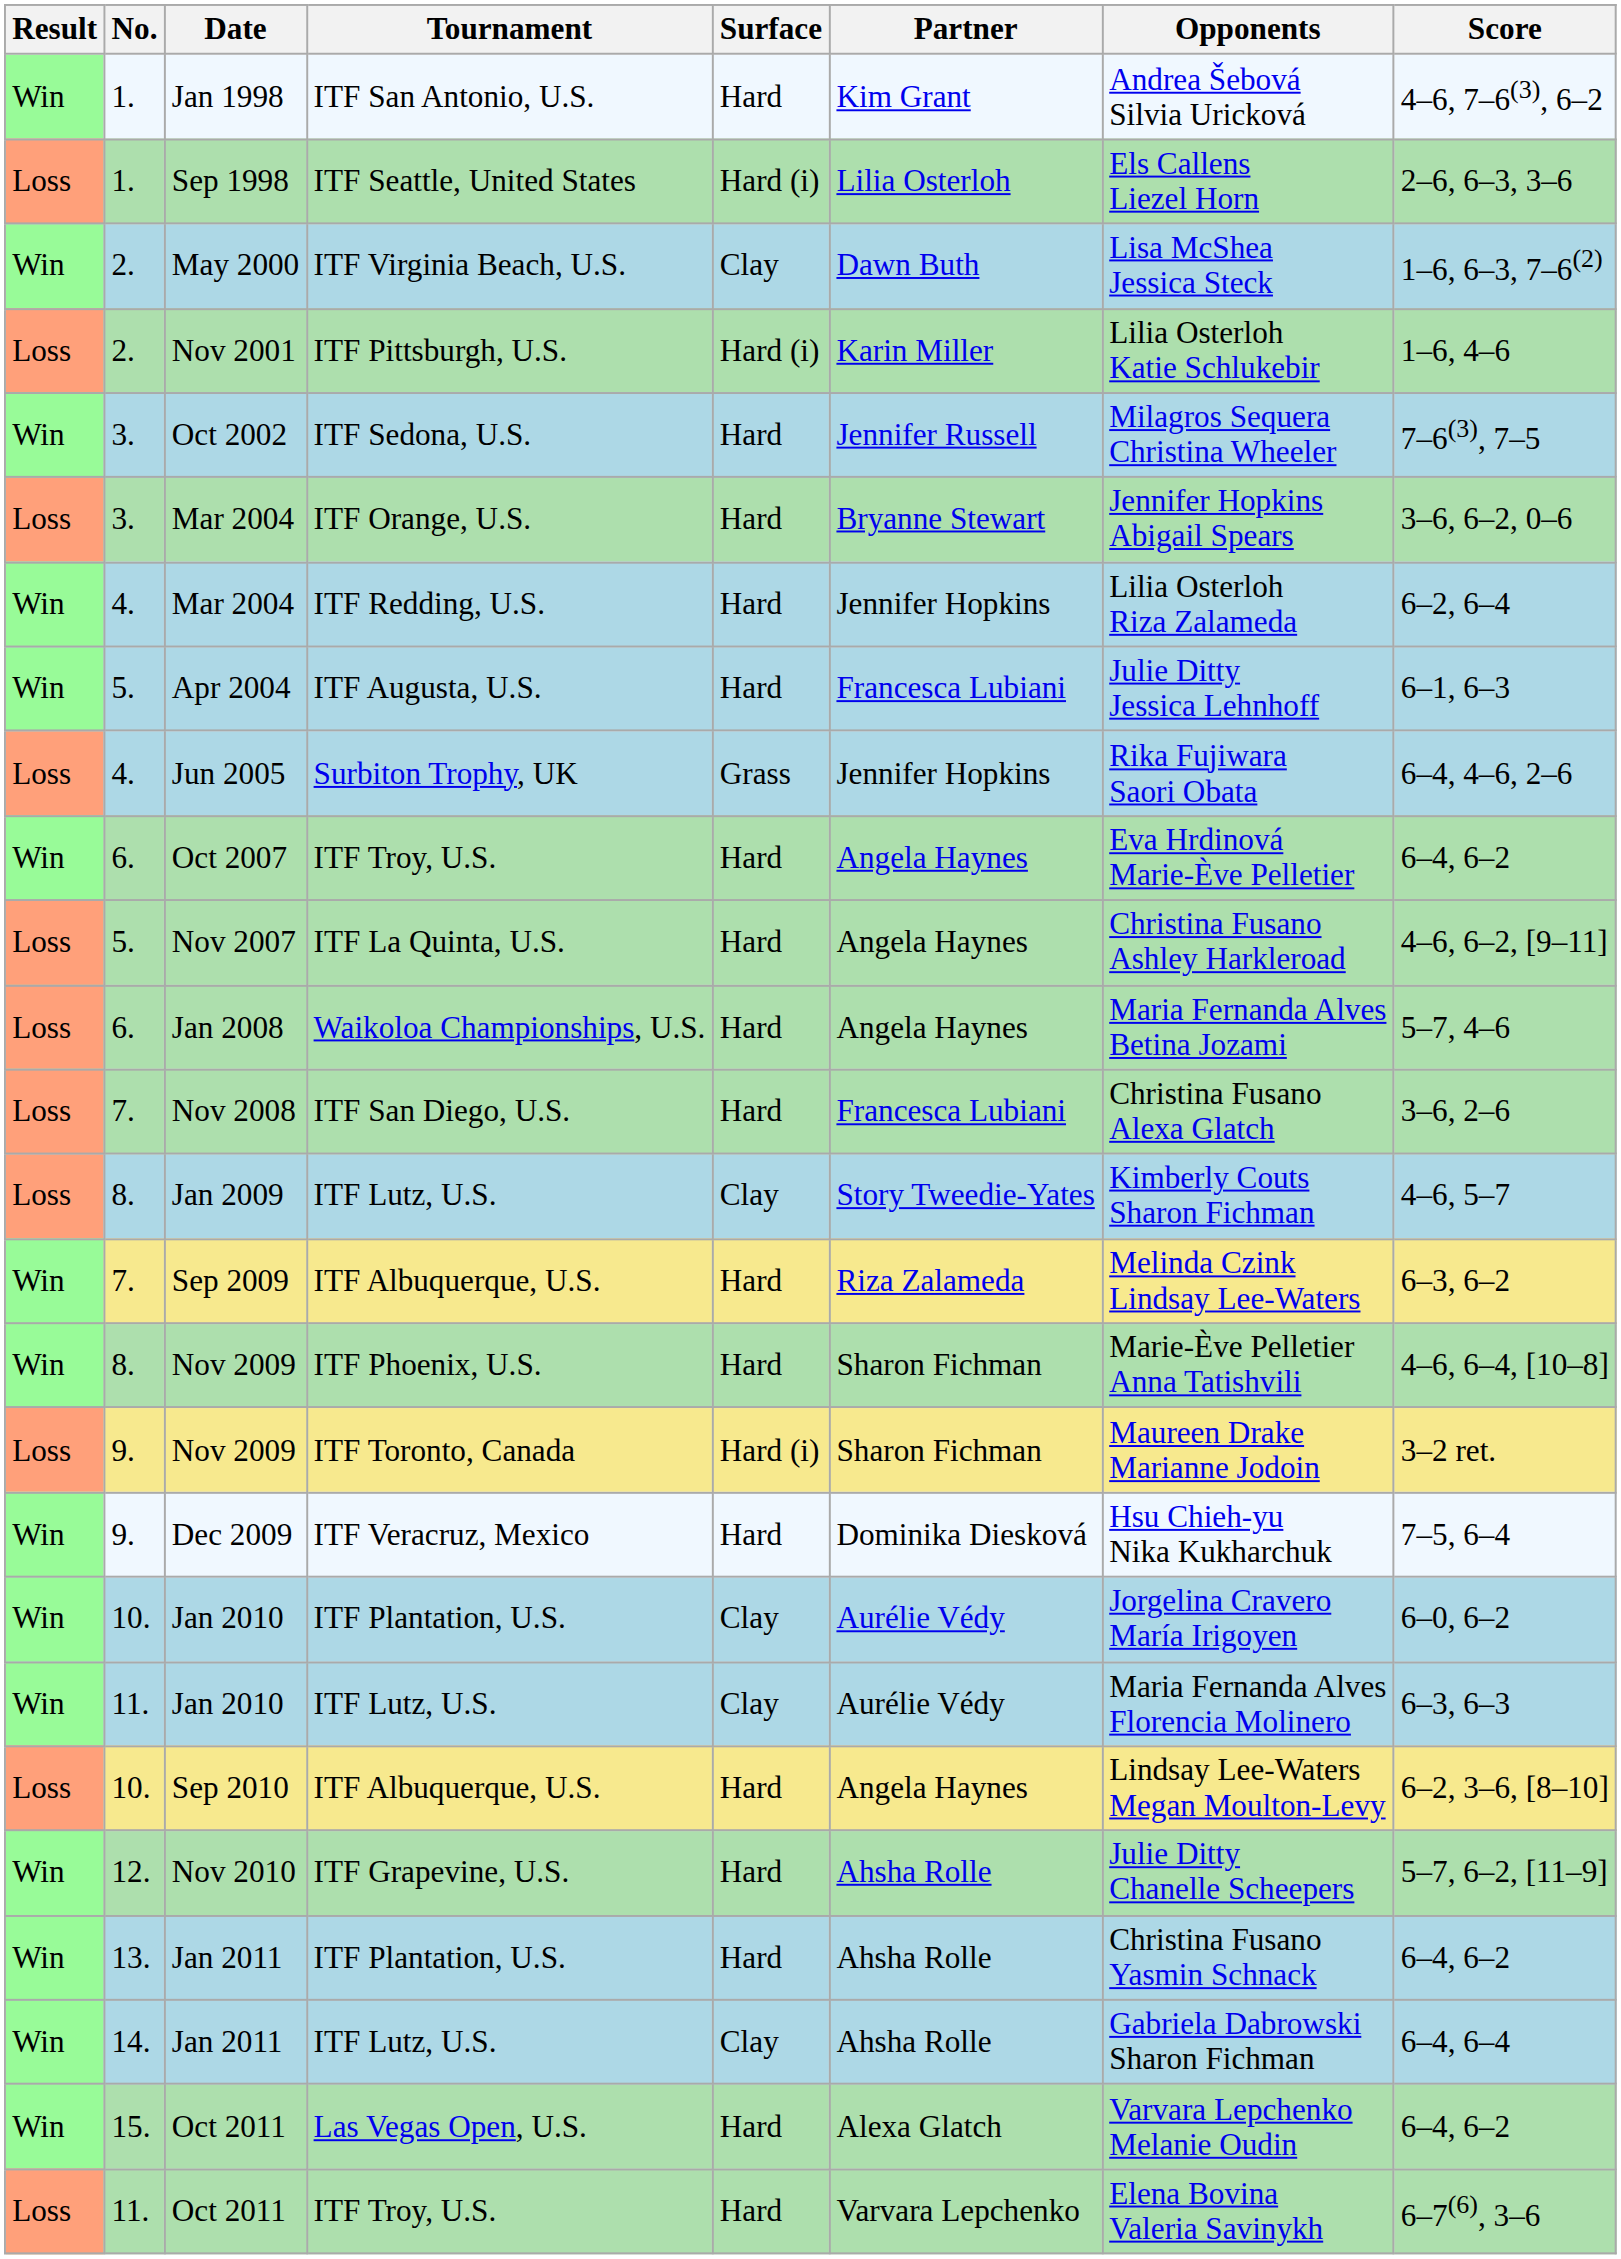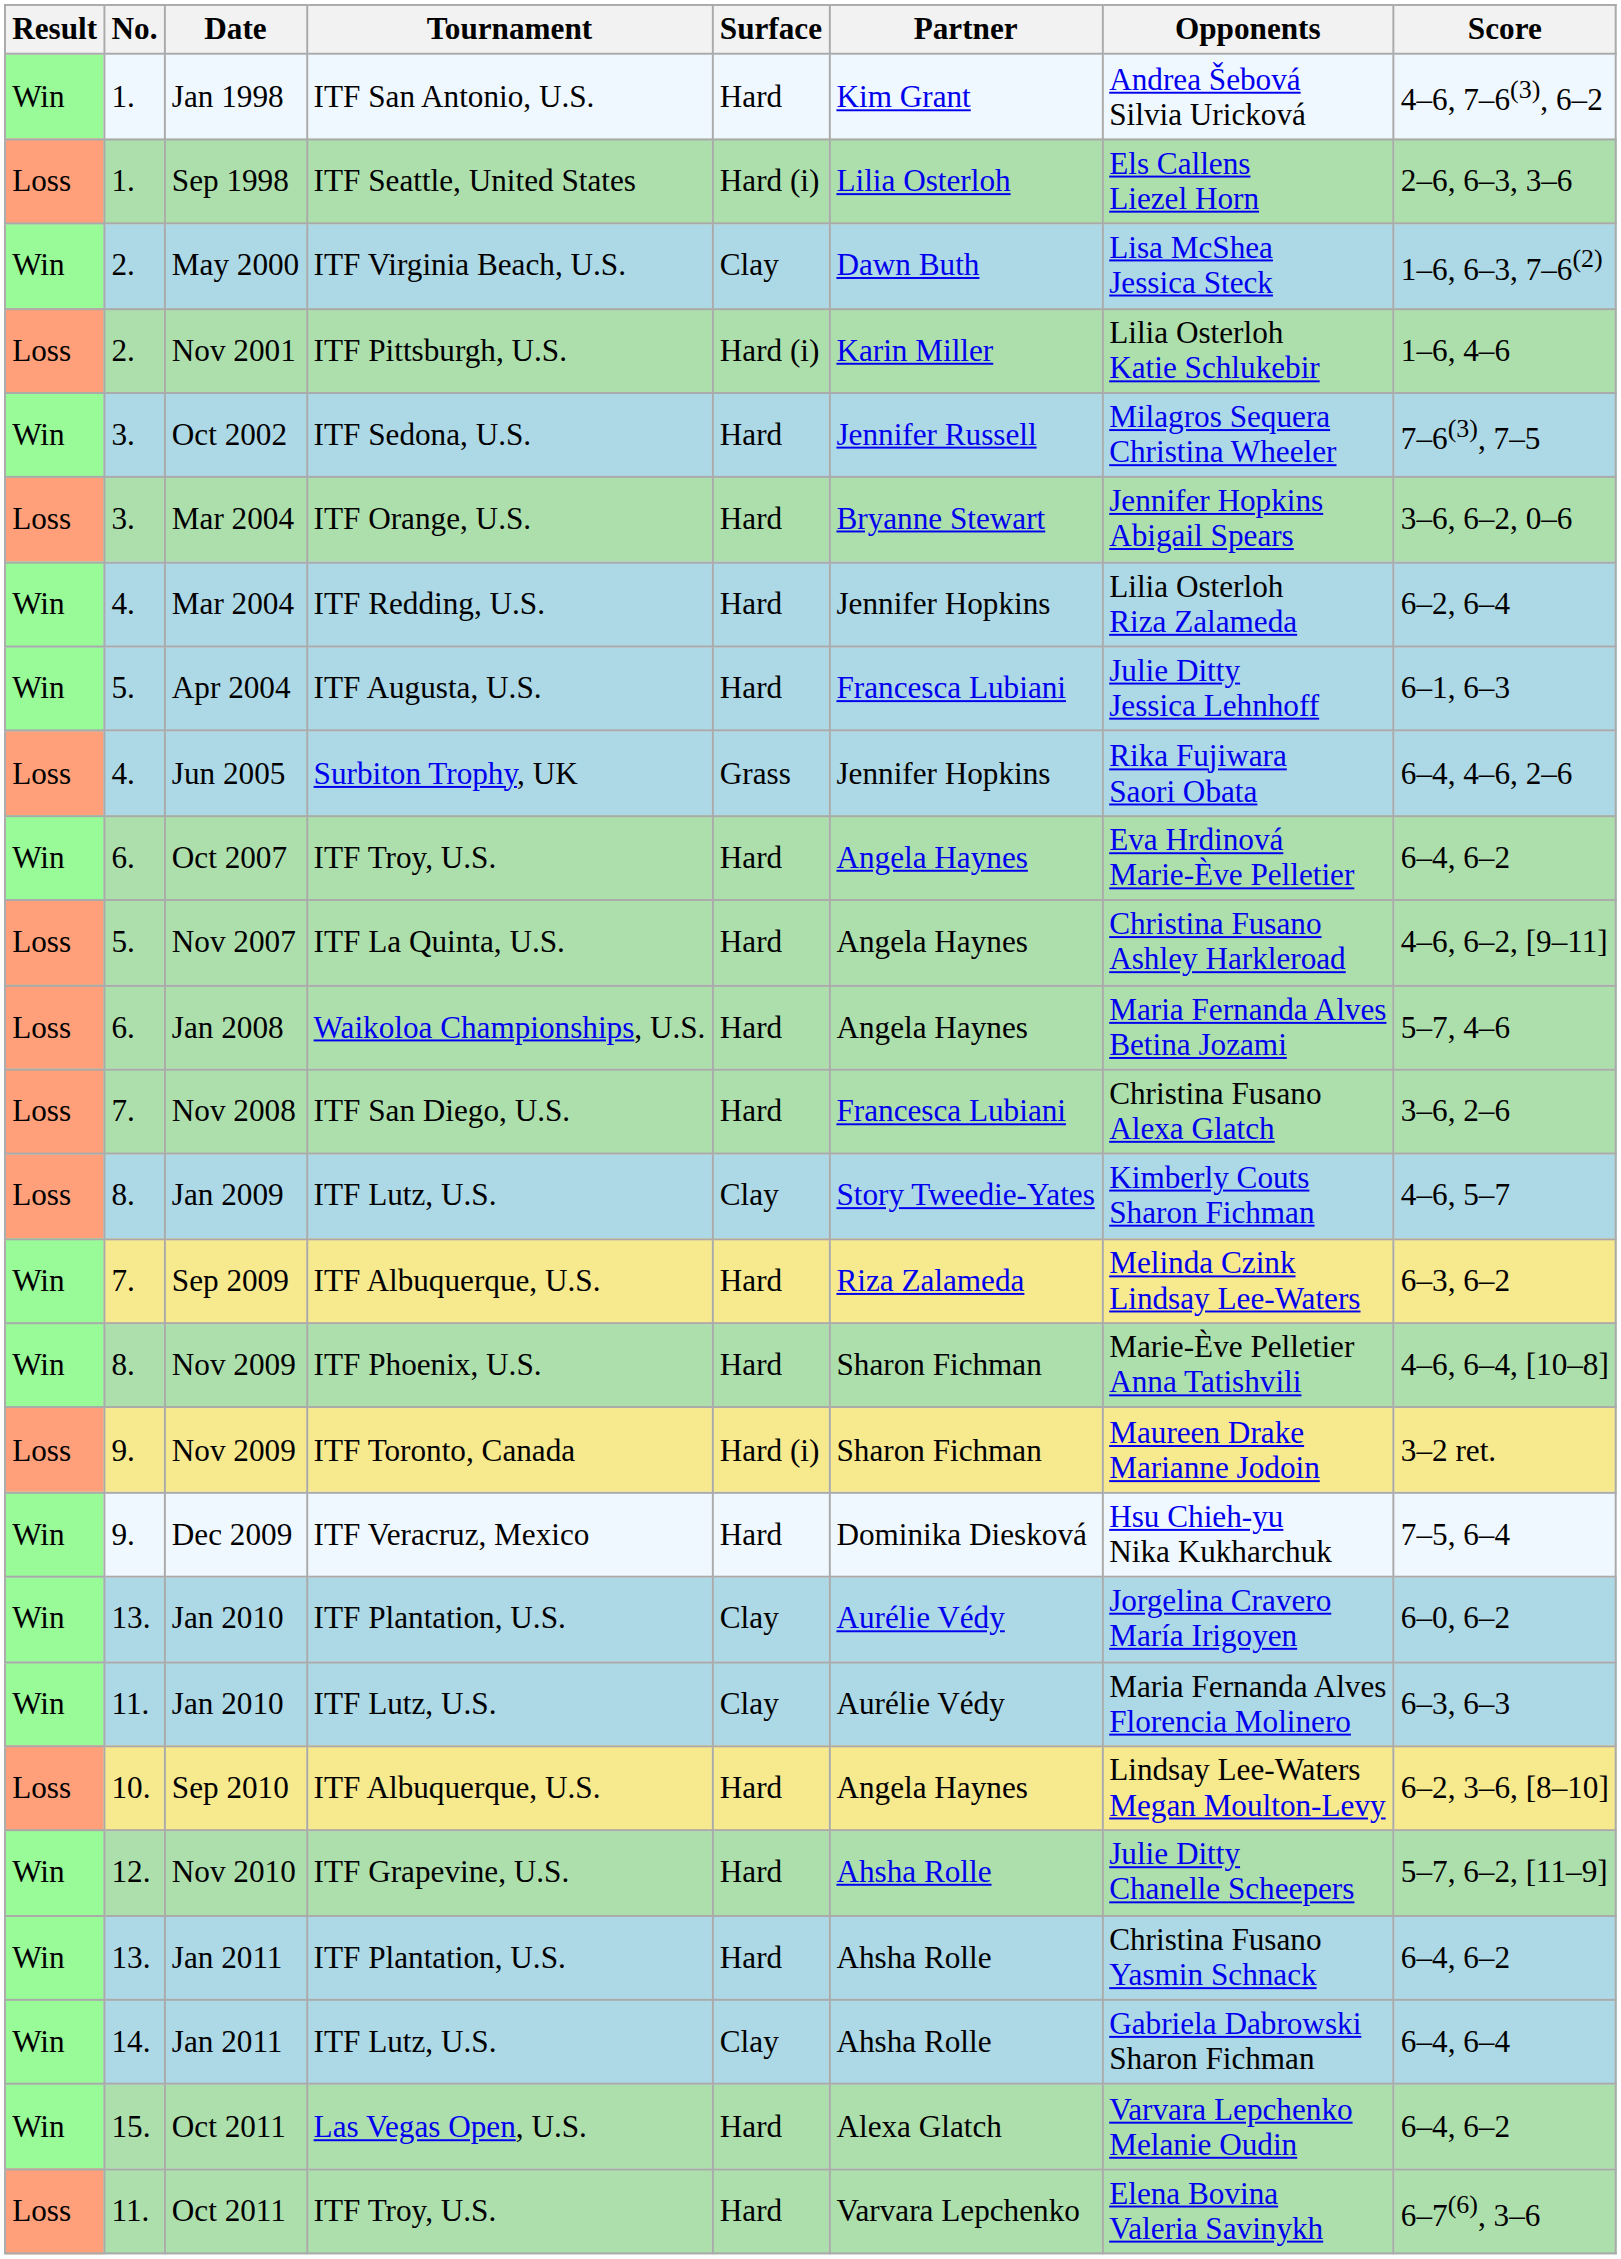Jan 2010 / ITF Plantation, U.S. | No.: 10. -> 13.
